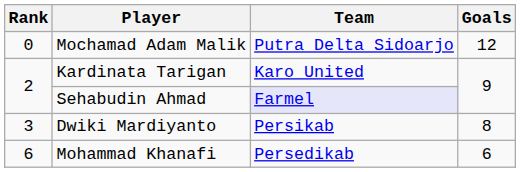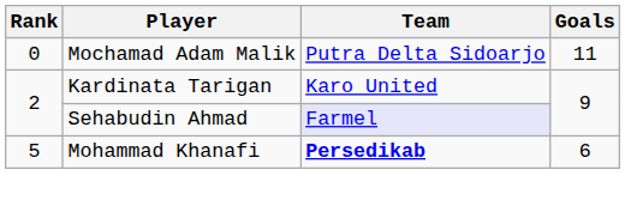Mochamad Adam Malik | Goals: 12 -> 11
- row: 3 | Dwiki Mardiyanto | Persikab | 8
Mohammad Khanafi | Rank: 6 -> 5
Mohammad Khanafi | Team: normal -> bold
